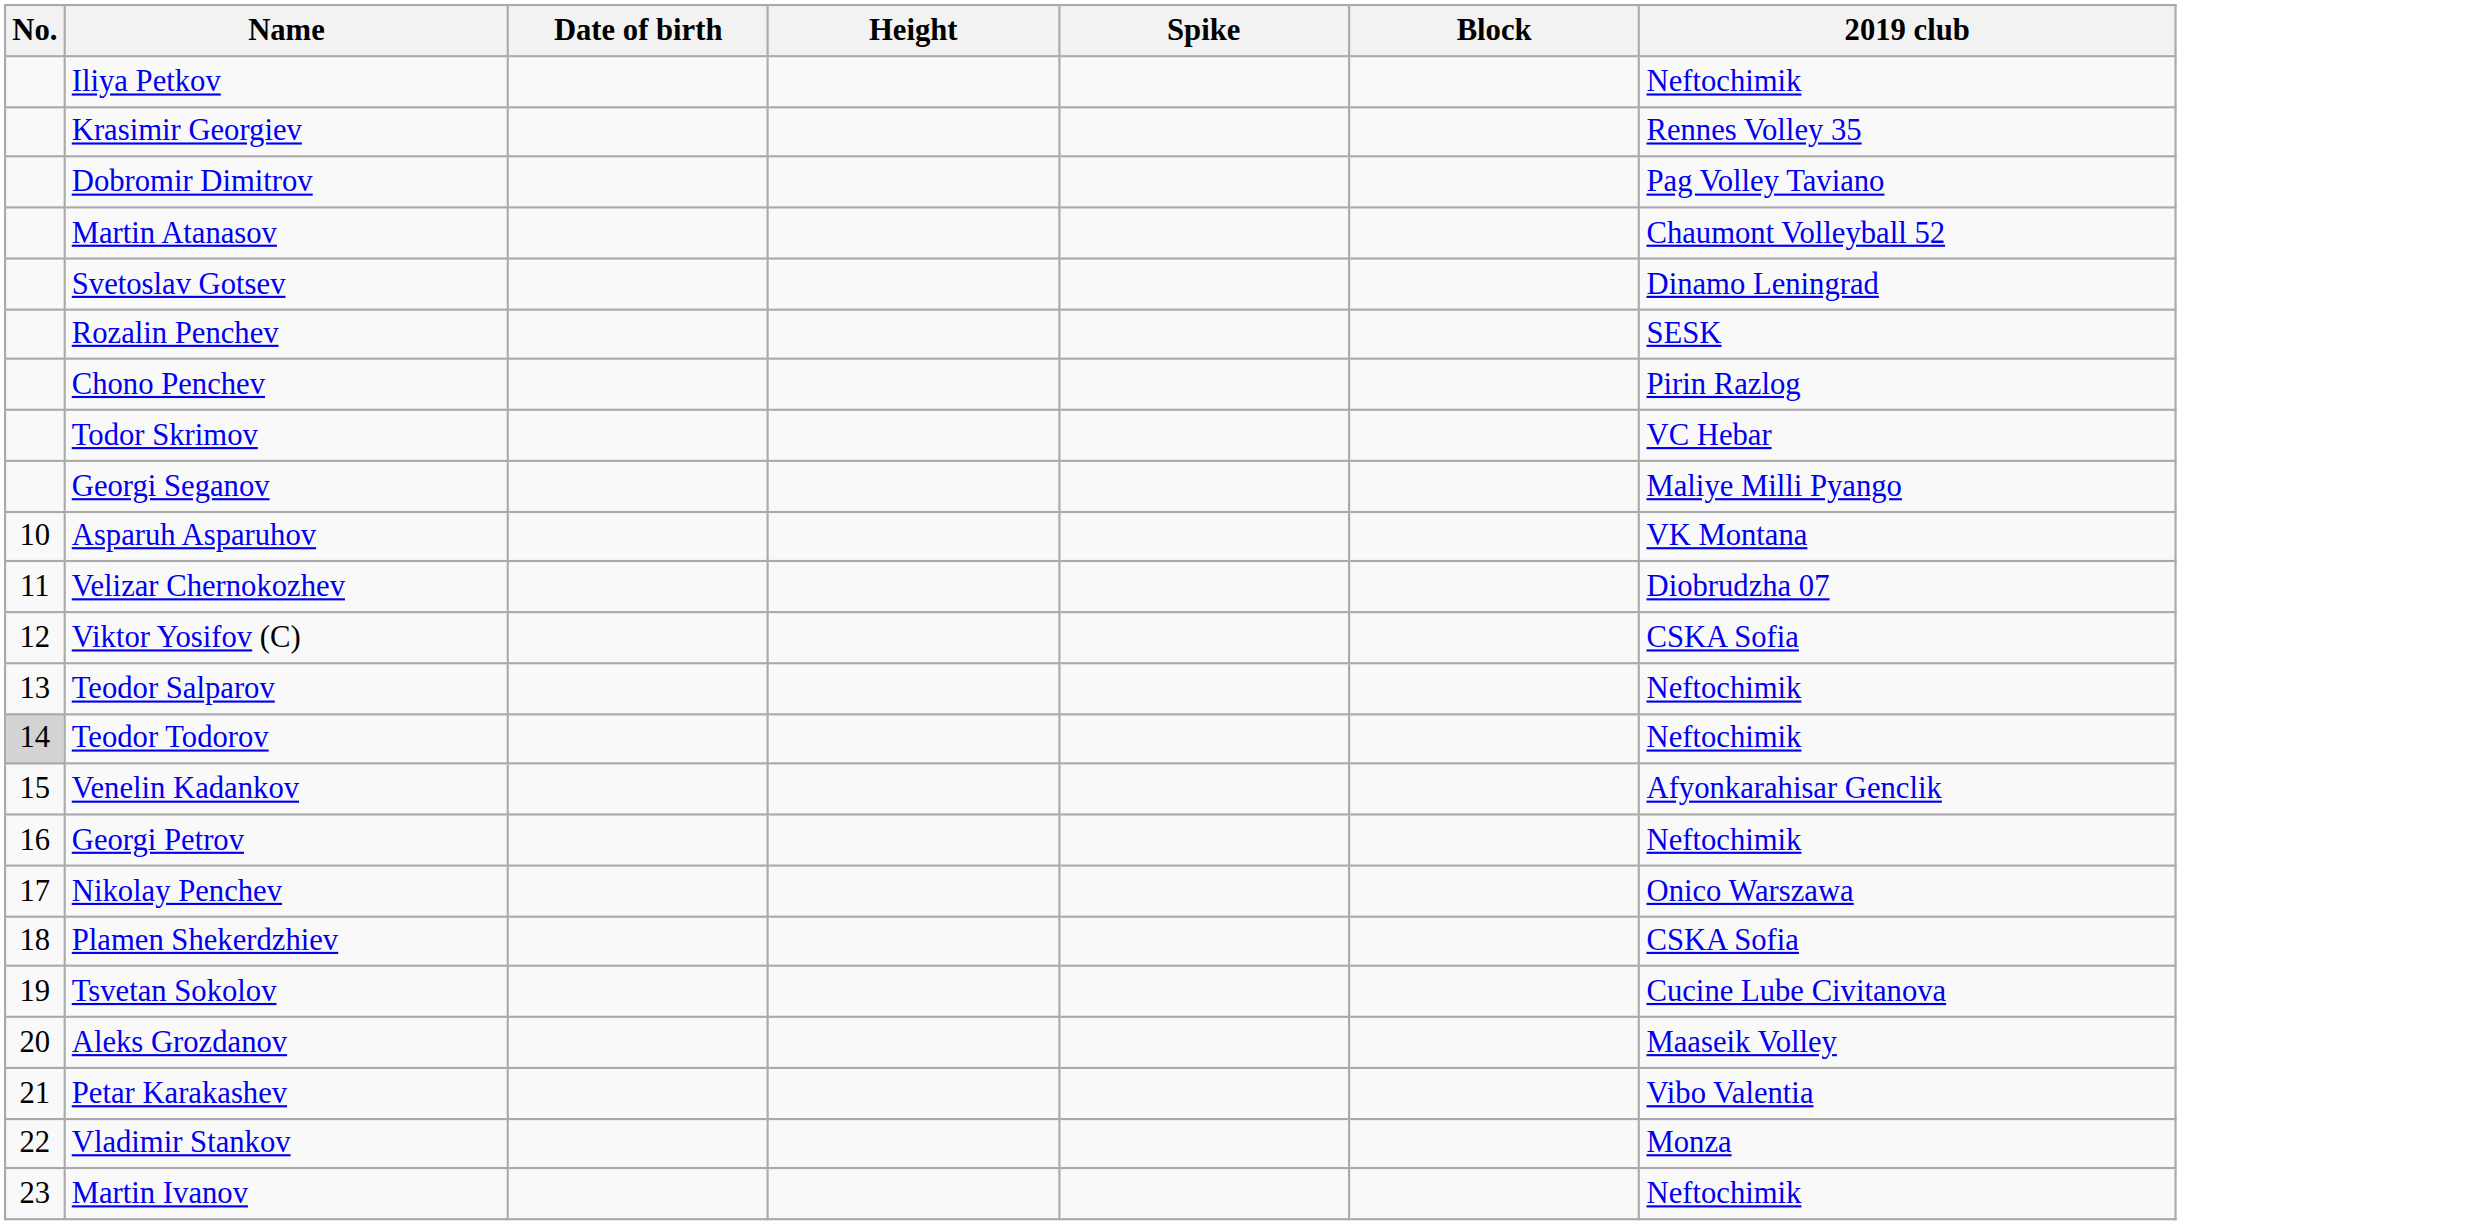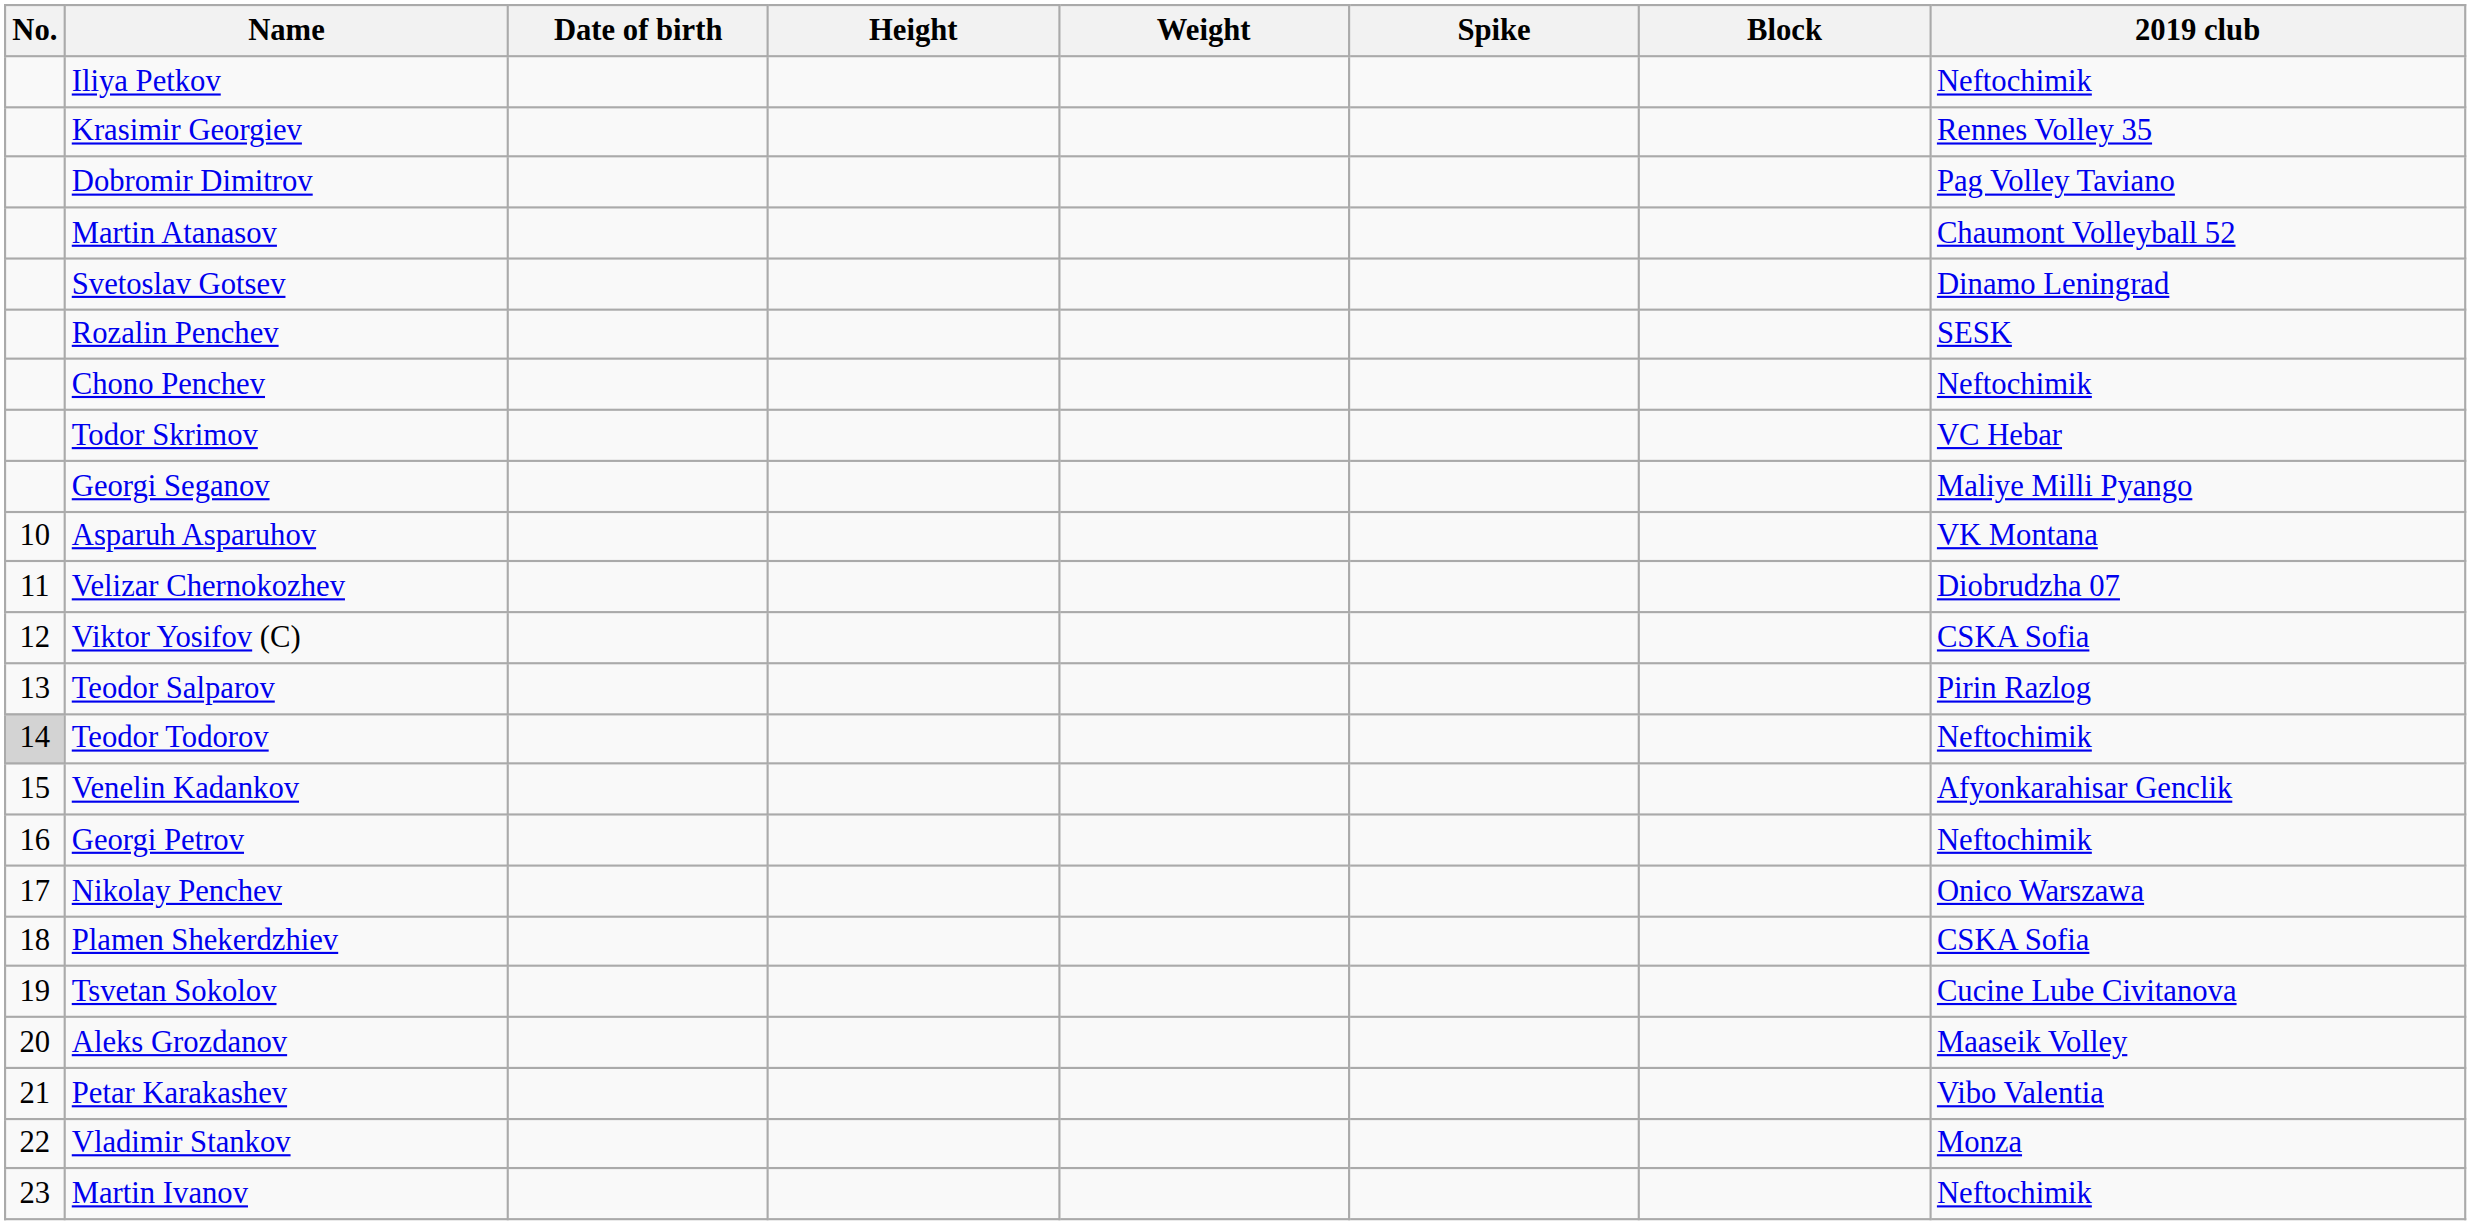+ column: Weight
Chono Penchev | 2019 club: Pirin Razlog -> Neftochimik
Teodor Salparov | 2019 club: Neftochimik -> Pirin Razlog
